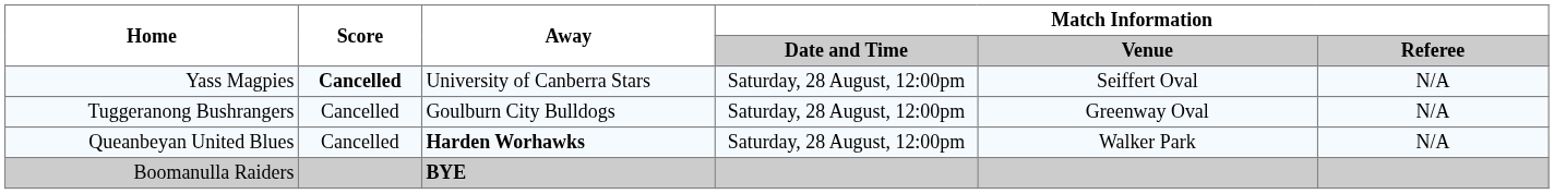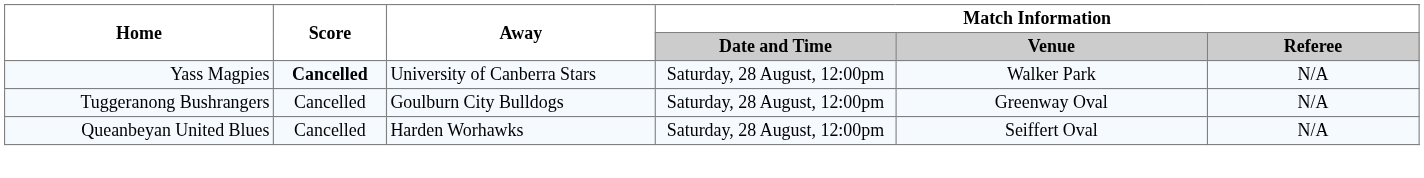Yass Magpies | Match Information / Venue: Seiffert Oval -> Walker Park
Queanbeyan United Blues | Away: bold -> normal
Queanbeyan United Blues | Match Information / Venue: Walker Park -> Seiffert Oval
- row: Boomanulla Raiders | BYE
